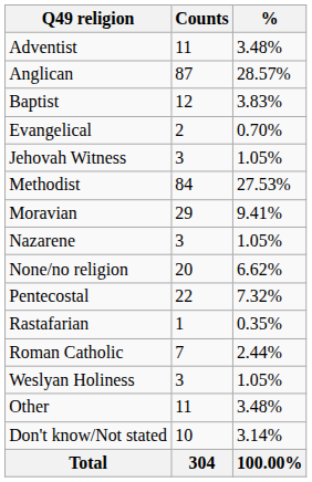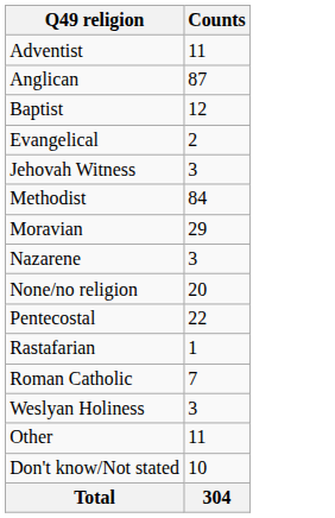- column: % | 3.48% | 28.57% | 3.83% | 0.70% | 1.05% | 27.53% | 9.41% | 1.05% | 6.62% | 7.32% | 0.35% | 2.44% | 1.05% | 3.48% | 3.14% | 100.00%
